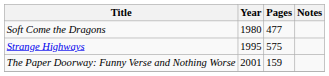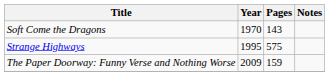Soft Come the Dragons | Year: 1980 -> 1970
Soft Come the Dragons | Pages: 477 -> 143
The Paper Doorway: Funny Verse and Nothing Worse | Year: 2001 -> 2009
